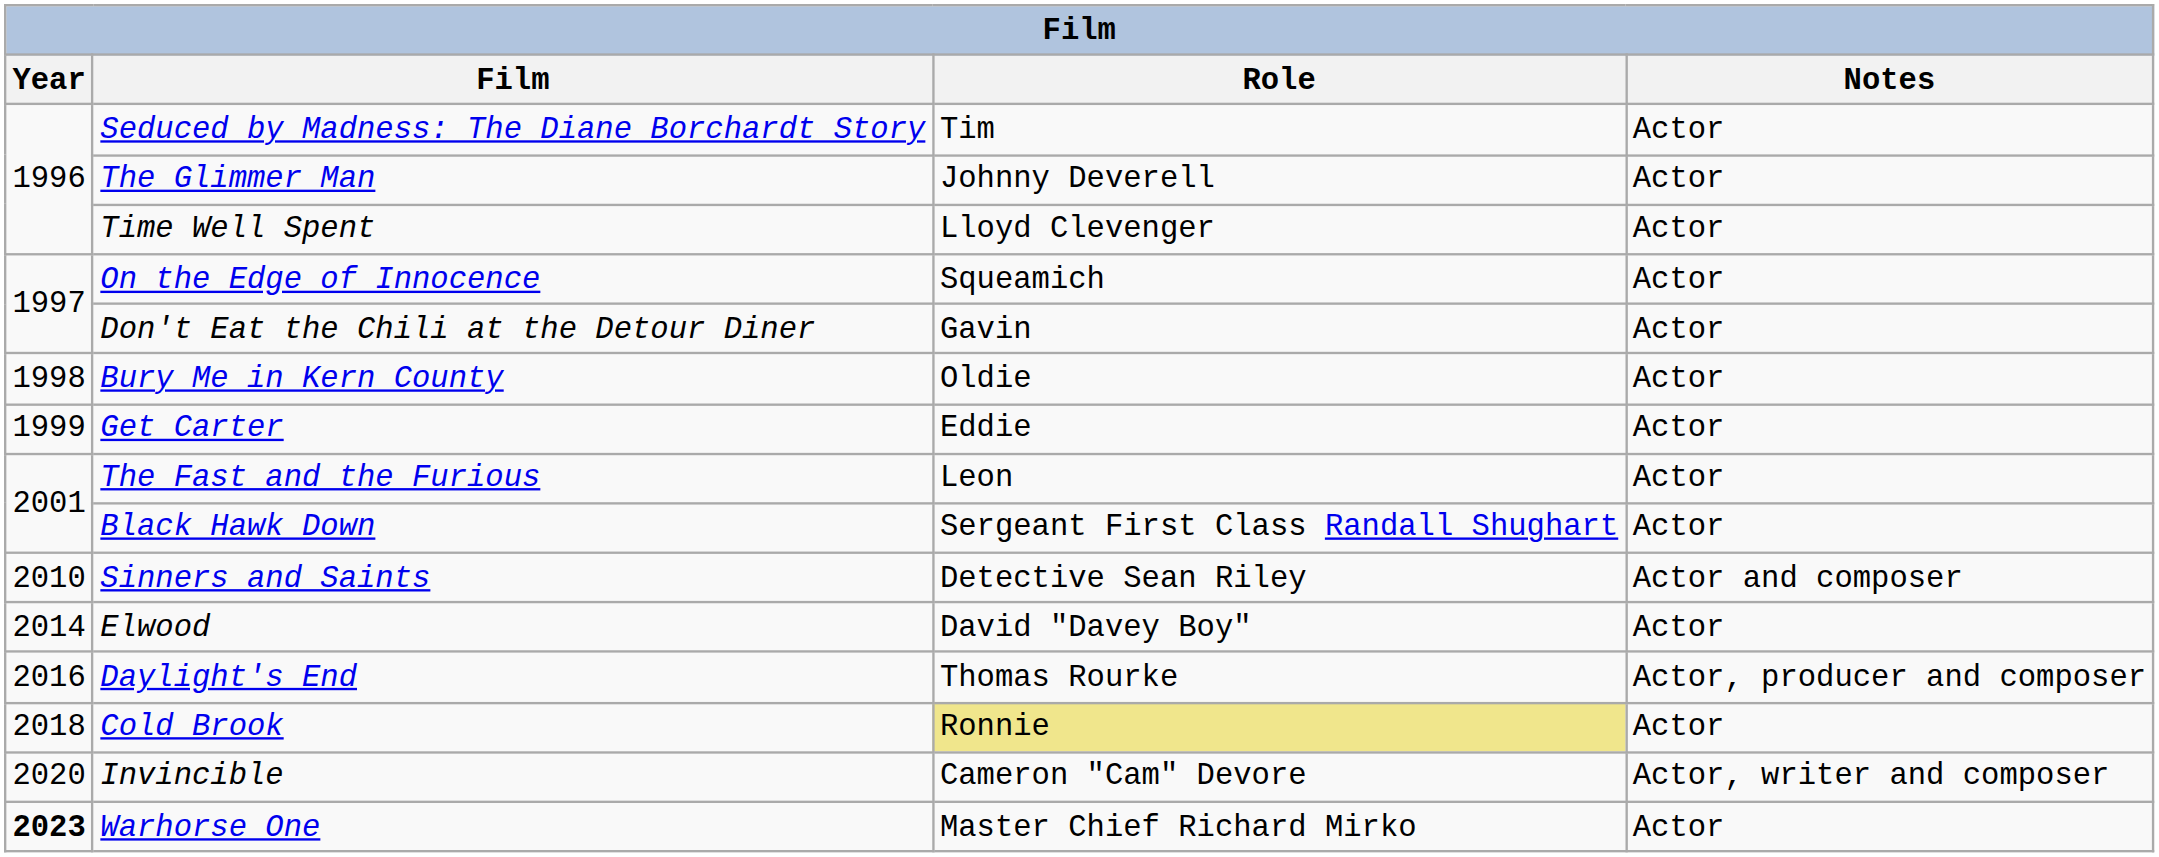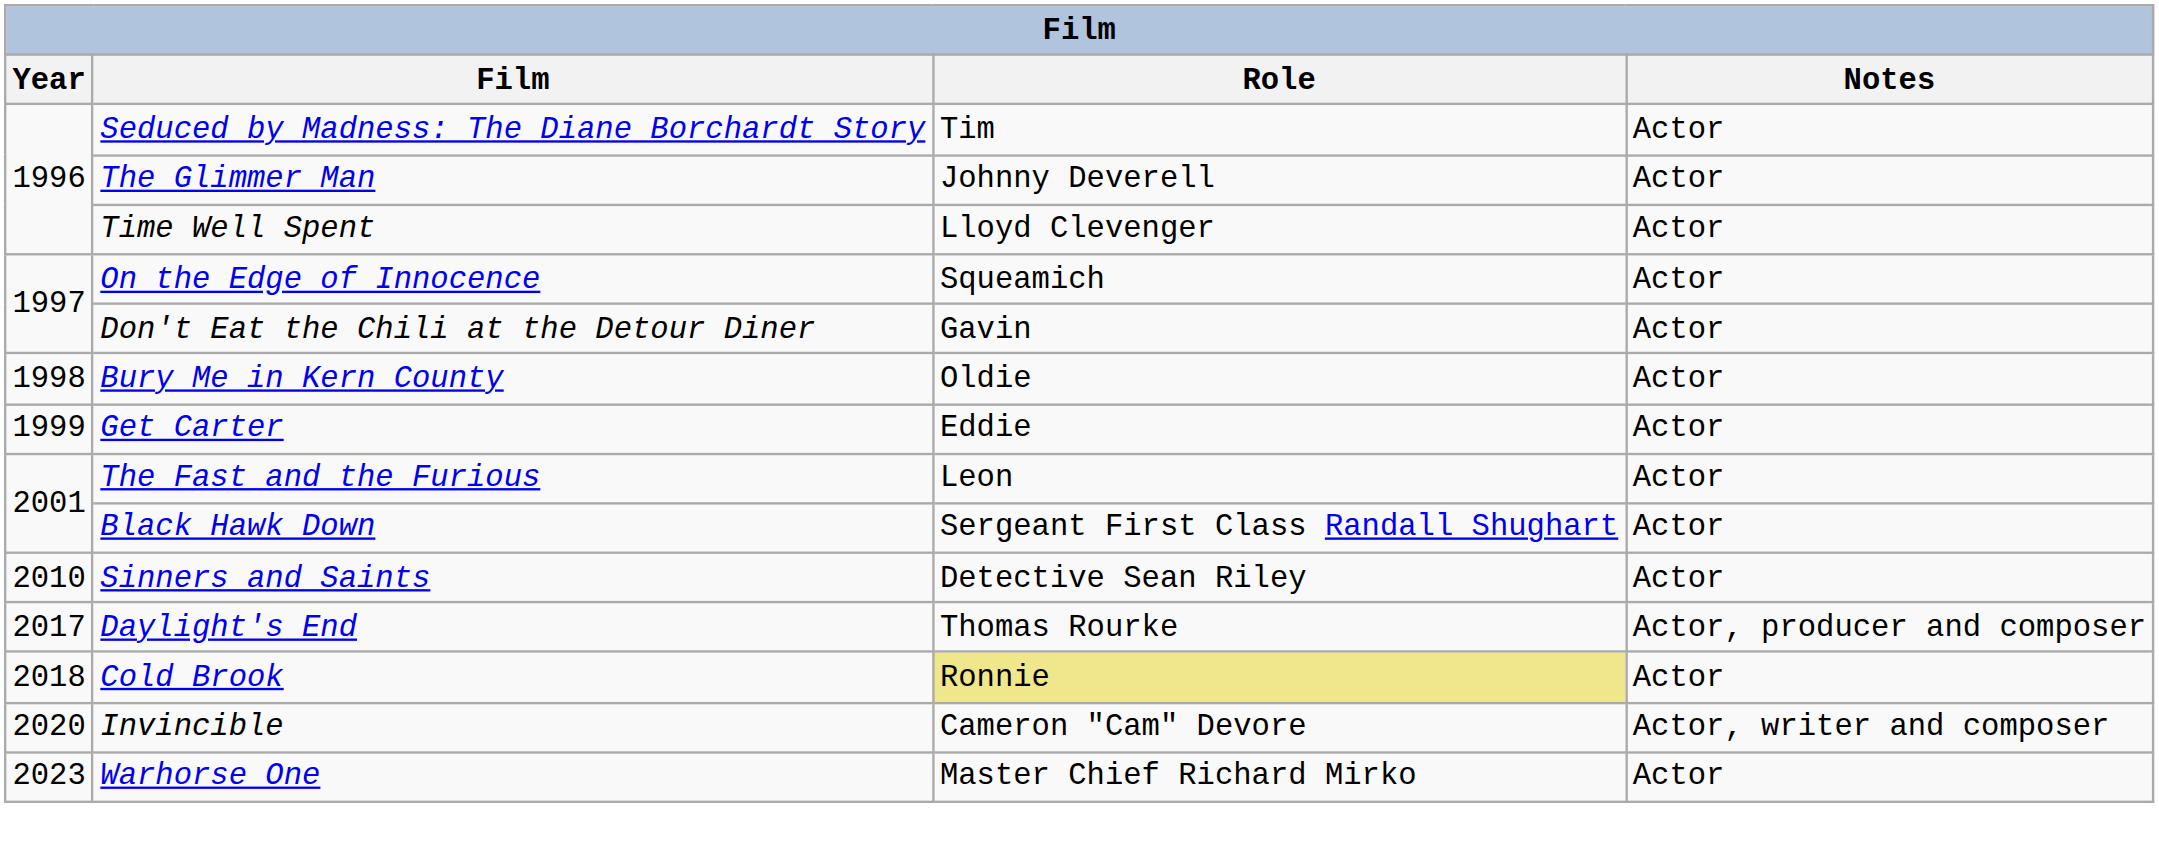Sinners and Saints | Notes: Actor and composer -> Actor
- row: 2014 | Elwood | David "Davey Boy" | Actor
Daylight's End | Year: 2016 -> 2017
Warhorse One | Year: bold -> normal
